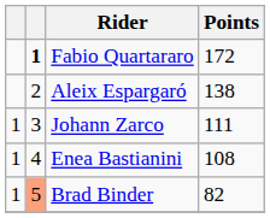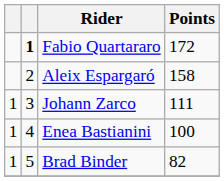Aleix Espargaró | Points: 138 -> 158
Enea Bastianini | Points: 108 -> 100
Brad Binder | column 2: lightsalmon background -> no background
